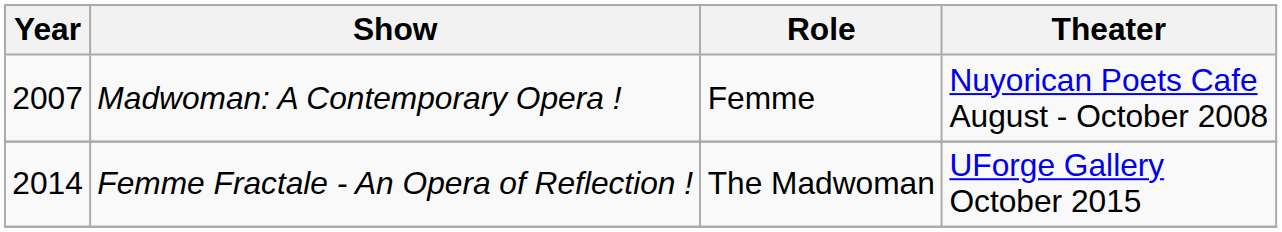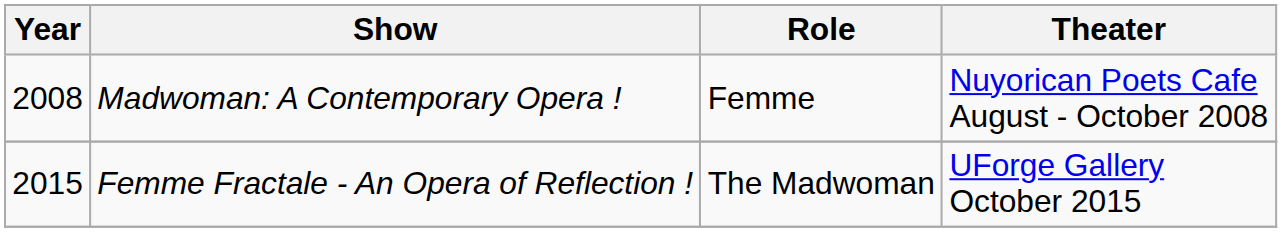Madwoman: A Contemporary Opera ! | Year: 2007 -> 2008
Femme Fractale - An Opera of Reflection ! | Year: 2014 -> 2015
